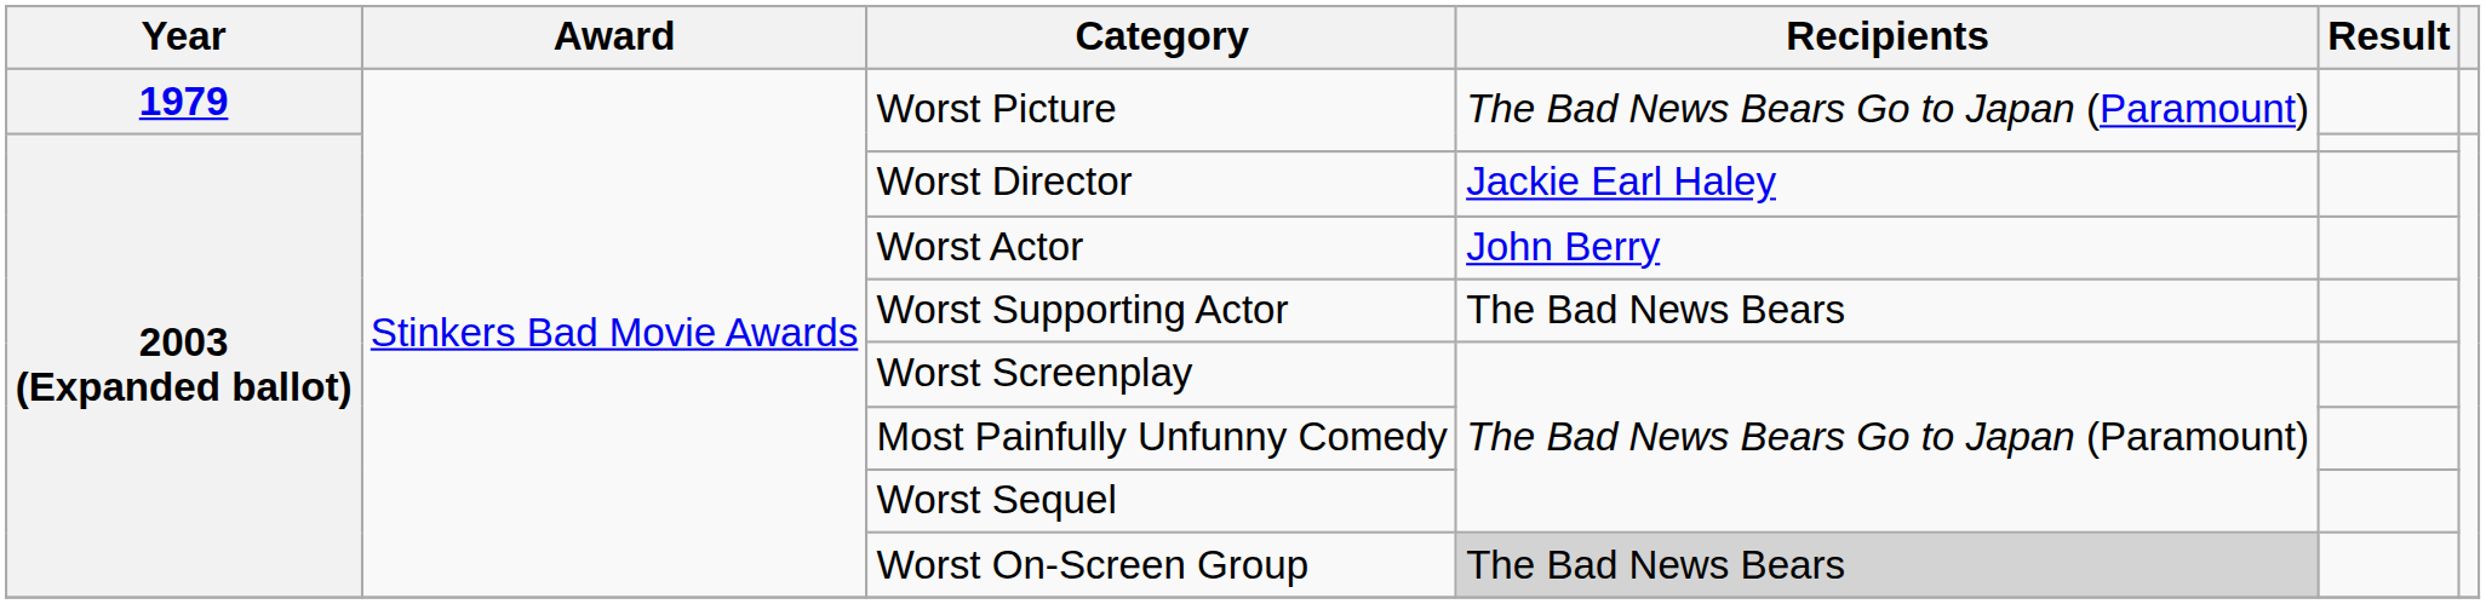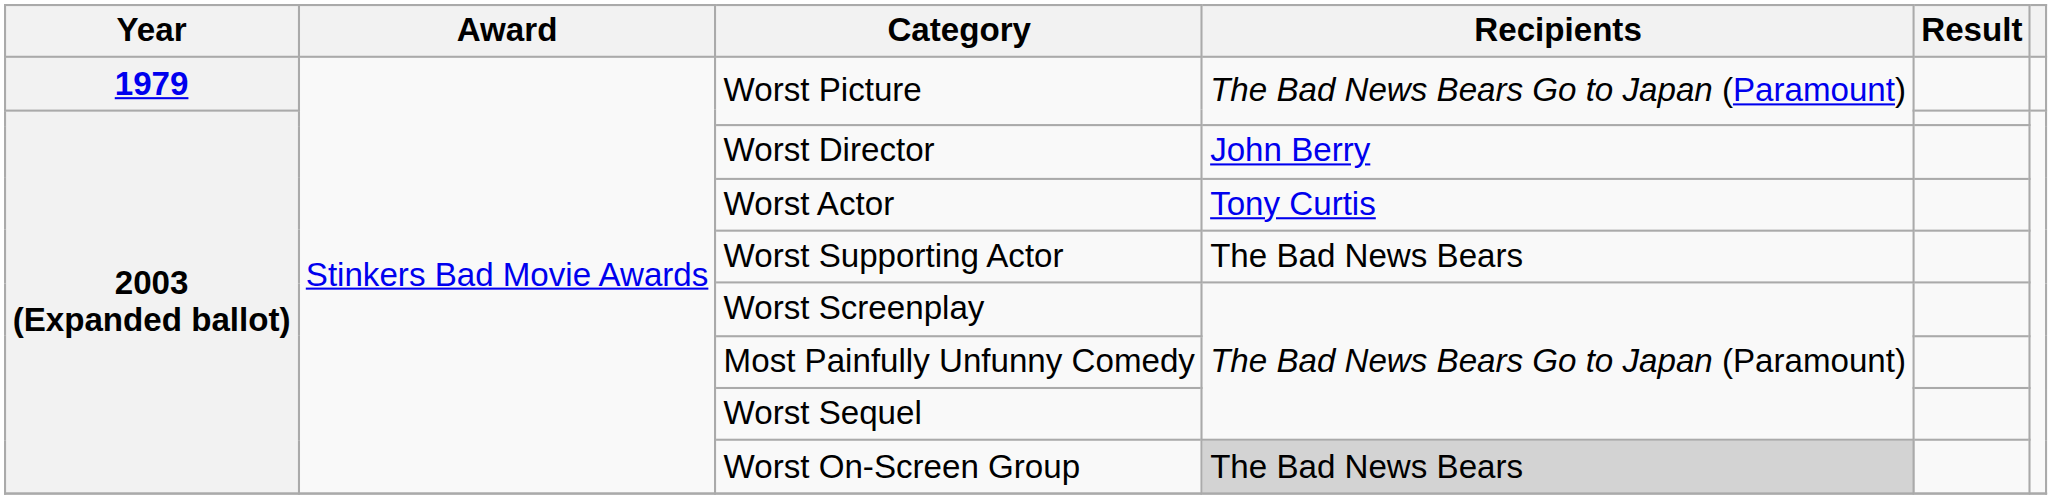Worst Director | Recipients: Jackie Earl Haley -> John Berry
Worst Actor | Recipients: John Berry -> Tony Curtis
